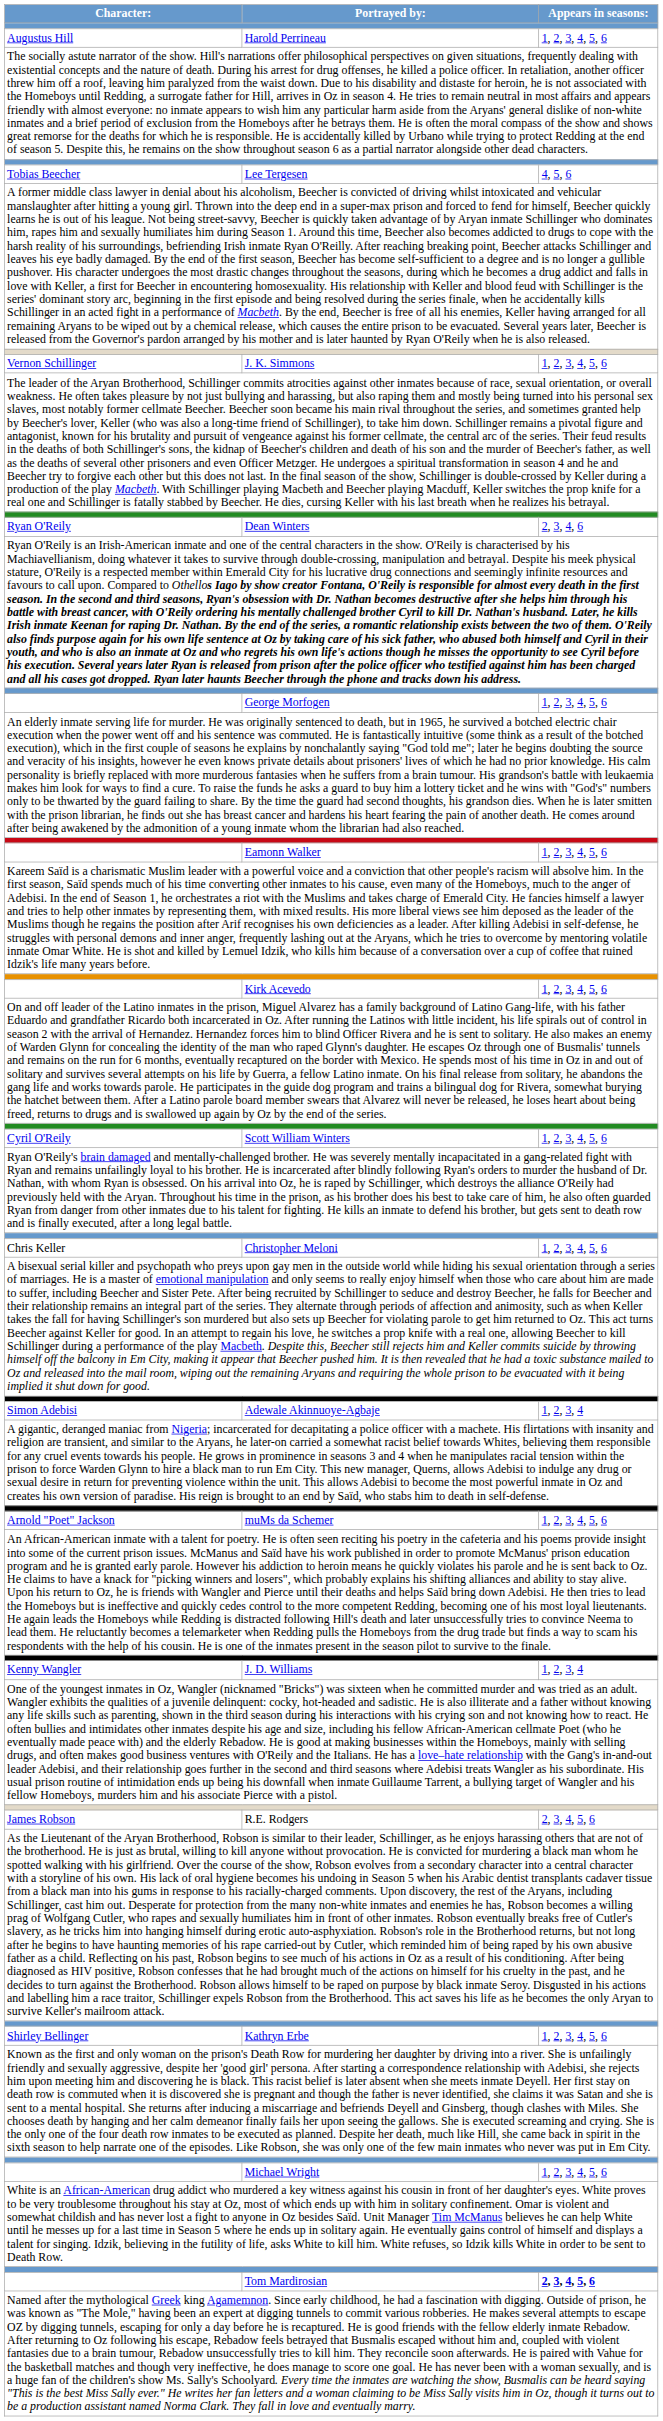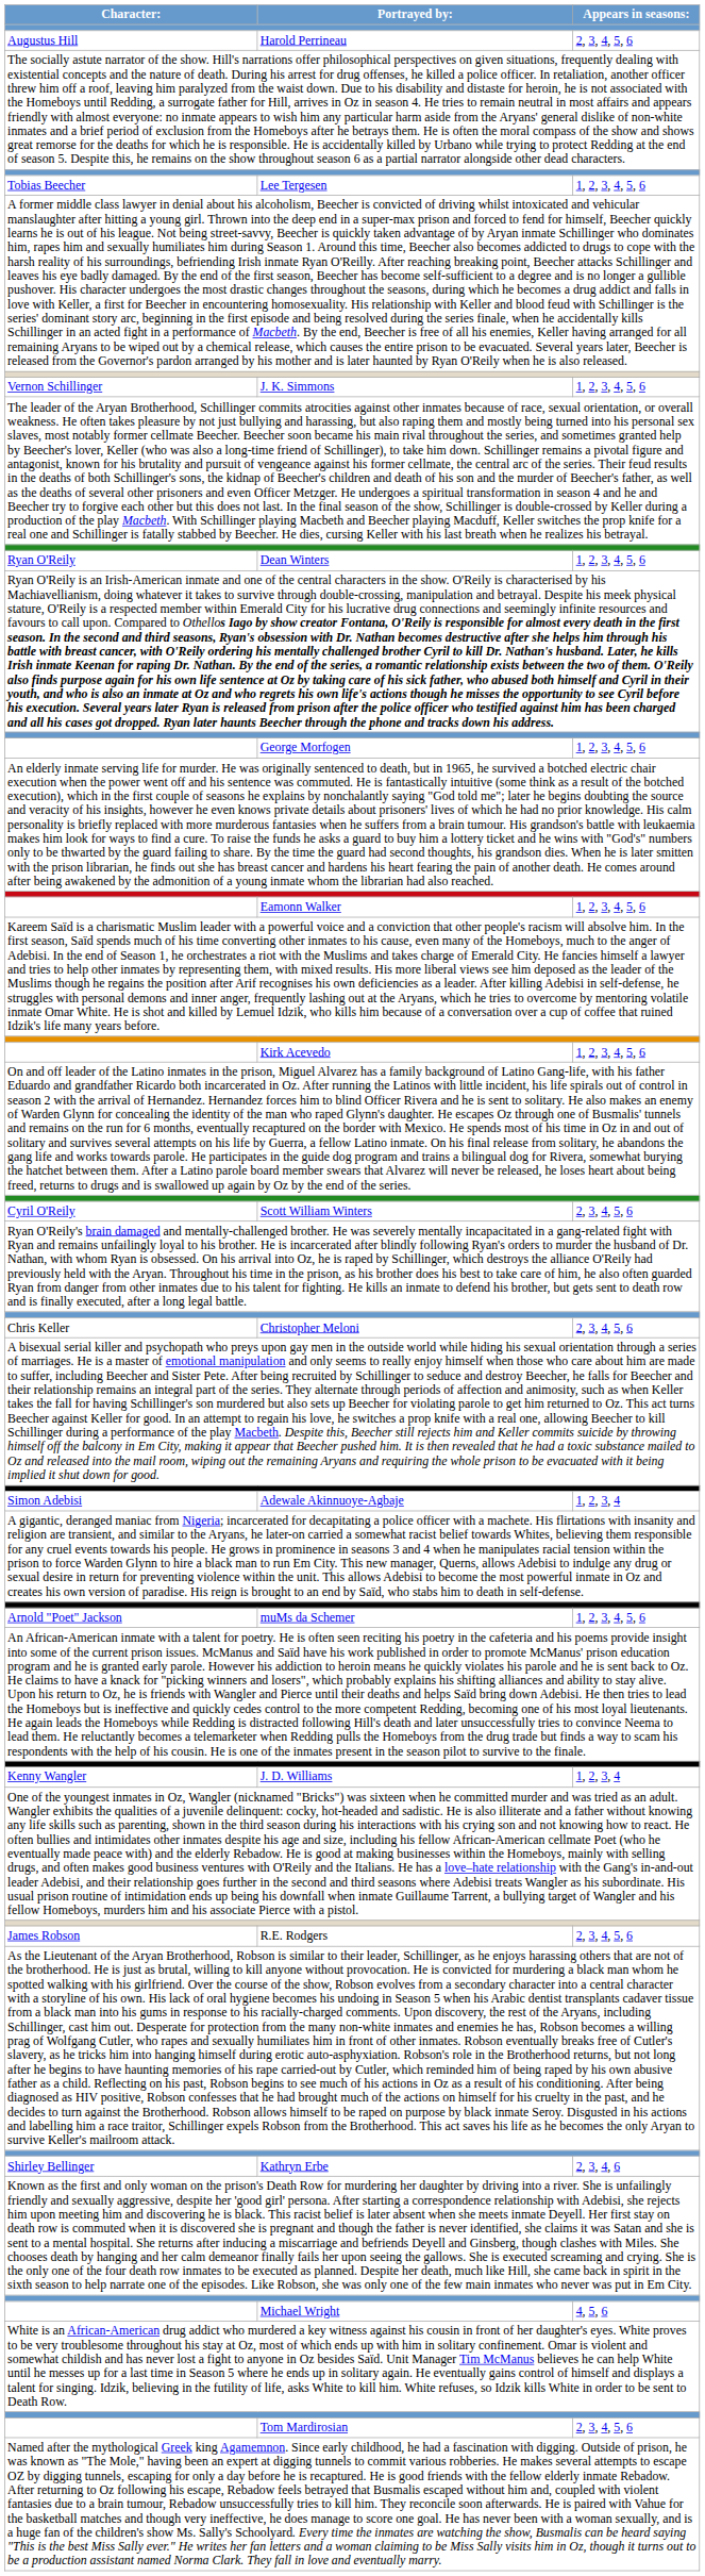Harold Perrineau | Appears in seasons:: 1, 2, 3, 4, 5, 6 -> 2, 3, 4, 5, 6
Lee Tergesen | Appears in seasons:: 4, 5, 6 -> 1, 2, 3, 4, 5, 6
Dean Winters | Appears in seasons:: 2, 3, 4, 6 -> 1, 2, 3, 4, 5, 6
Scott William Winters | Appears in seasons:: 1, 2, 3, 4, 5, 6 -> 2, 3, 4, 5, 6
Christopher Meloni | Appears in seasons:: 1, 2, 3, 4, 5, 6 -> 2, 3, 4, 5, 6
Kathryn Erbe | Appears in seasons:: 1, 2, 3, 4, 5, 6 -> 2, 3, 4, 6
Michael Wright | Appears in seasons:: 1, 2, 3, 4, 5, 6 -> 4, 5, 6
Tom Mardirosian | Appears in seasons:: bold -> normal
